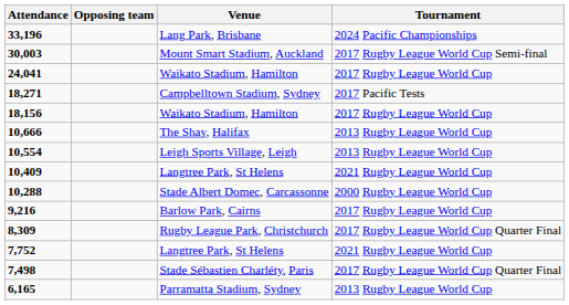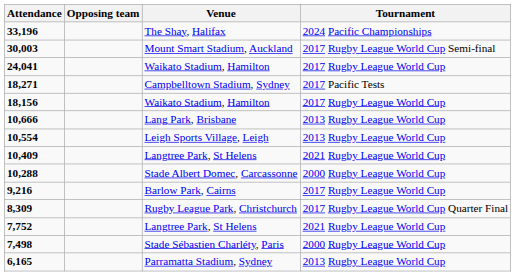33,196 | Venue: Lang Park, Brisbane -> The Shay, Halifax
10,666 | Venue: The Shay, Halifax -> Lang Park, Brisbane
7,498 | Tournament: 2017 Rugby League World Cup Quarter Final -> 2000 Rugby League World Cup
